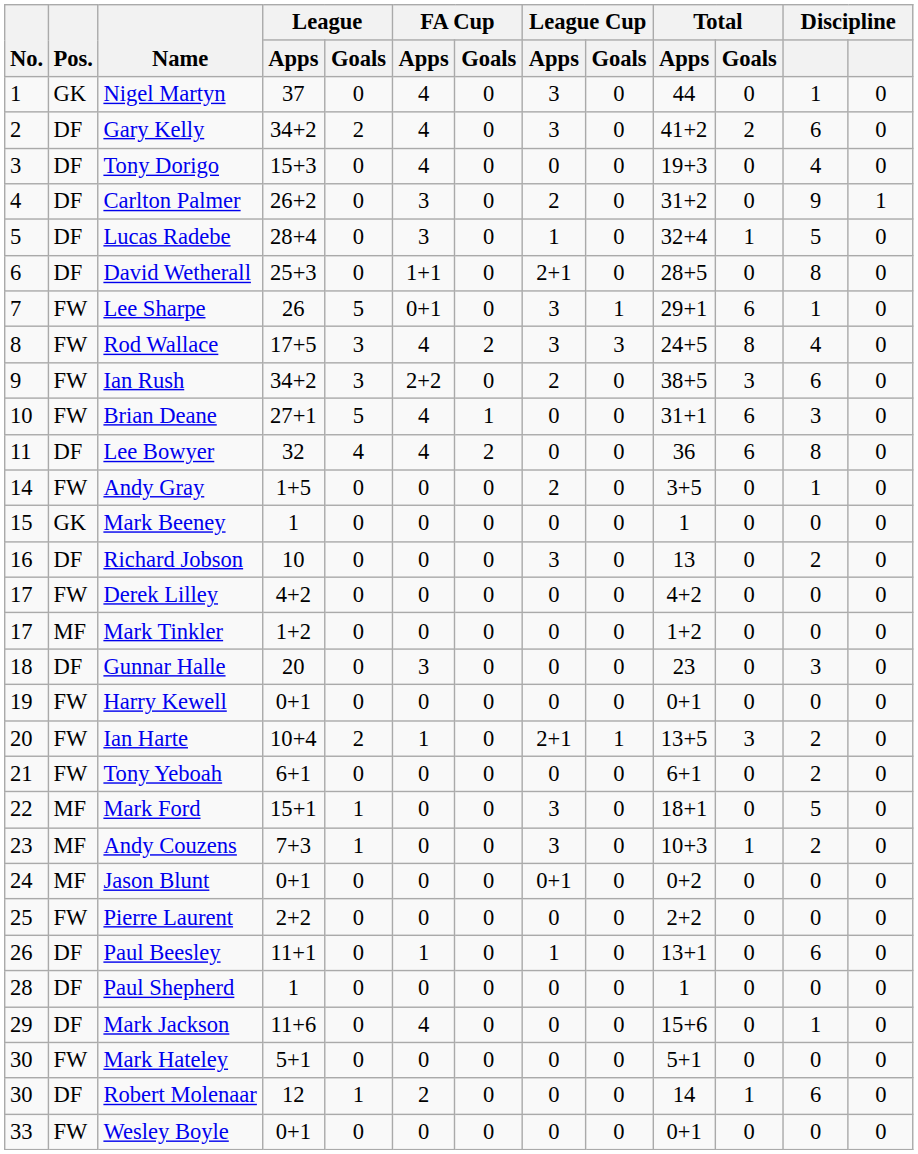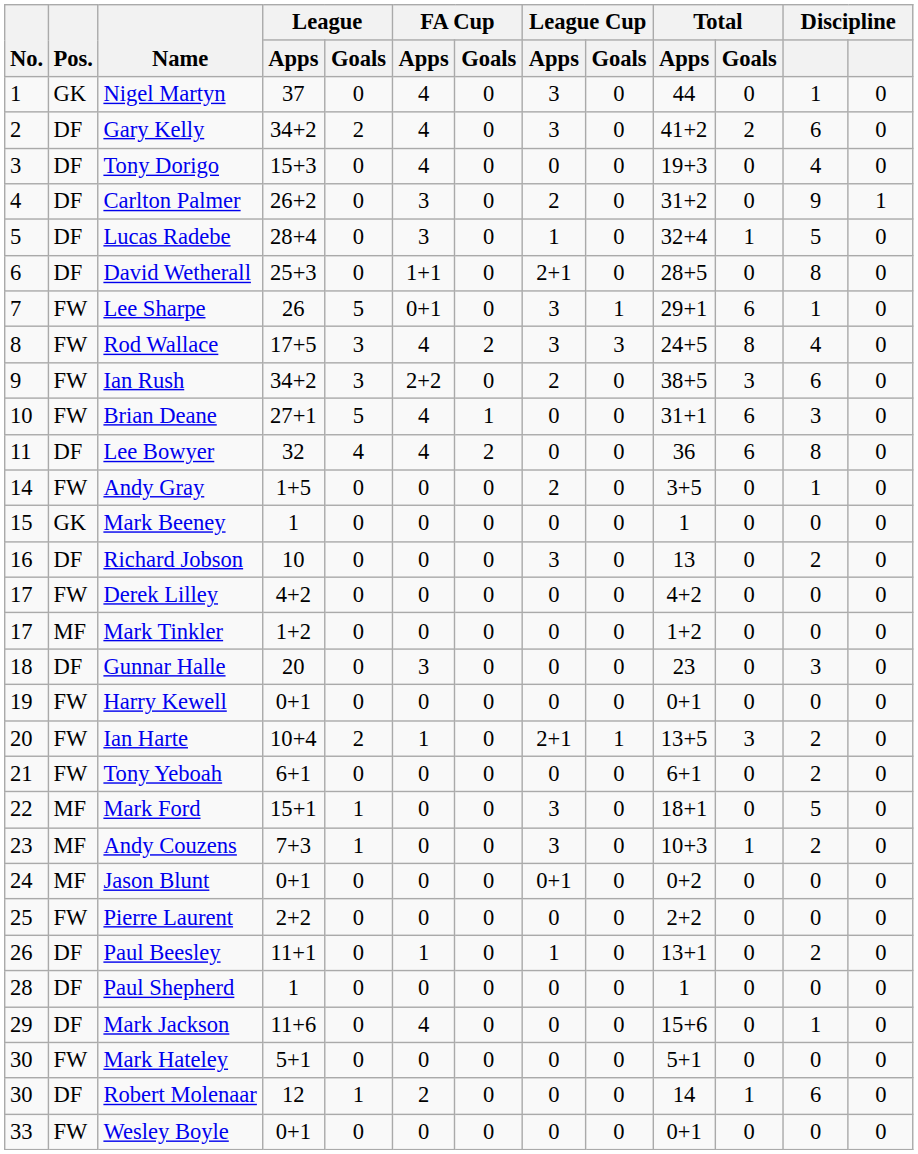Paul Beesley | column 12: 6 -> 2
